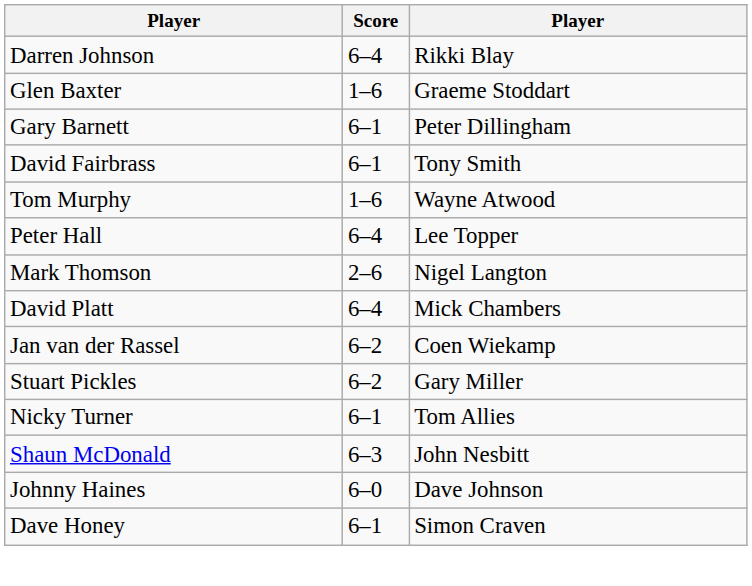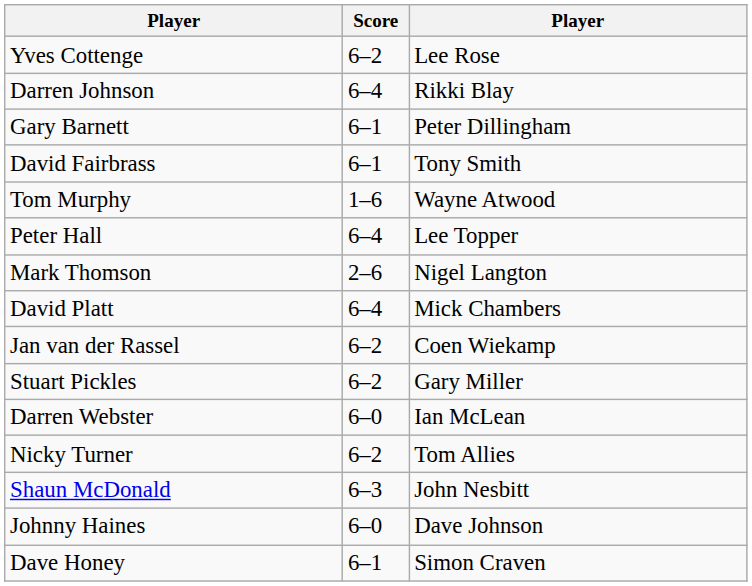+ row: Yves Cottenge | 6–2 | Lee Rose
- row: Glen Baxter | 1–6 | Graeme Stoddart
+ row: Darren Webster | 6–0 | Ian McLean
Nicky Turner | Score: 6–1 -> 6–2
